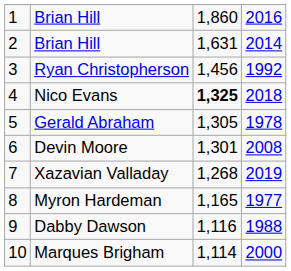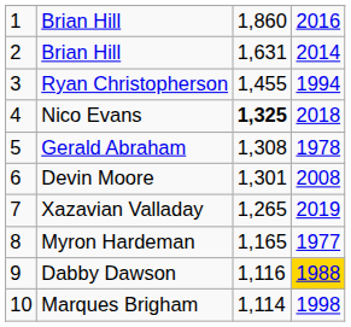Ryan Christopherson | column 3: 1,456 -> 1,455
Ryan Christopherson | column 4: 1992 -> 1994
Gerald Abraham | column 3: 1,305 -> 1,308
Xazavian Valladay | column 3: 1,268 -> 1,265
Dabby Dawson | column 4: no background -> gold background
Marques Brigham | column 4: 2000 -> 1998
